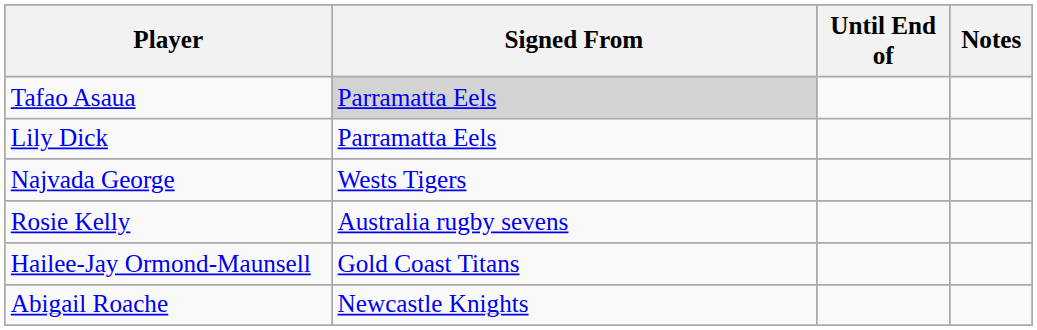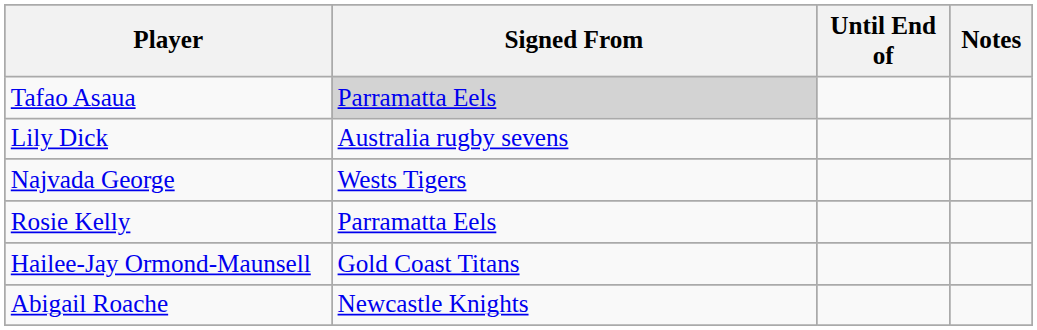Lily Dick | Signed From: Parramatta Eels -> Australia rugby sevens
Rosie Kelly | Signed From: Australia rugby sevens -> Parramatta Eels
